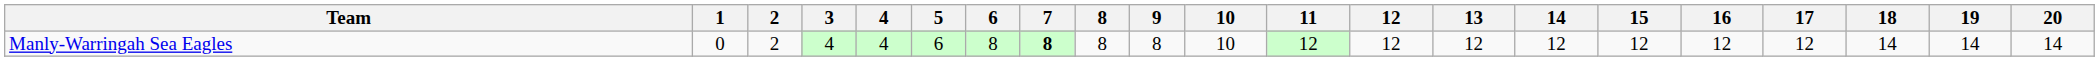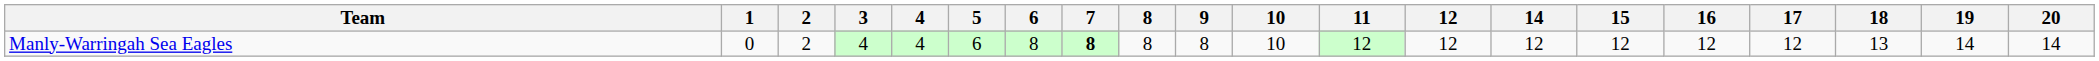- column: 13 | 12
Manly-Warringah Sea Eagles | 18: 14 -> 13
